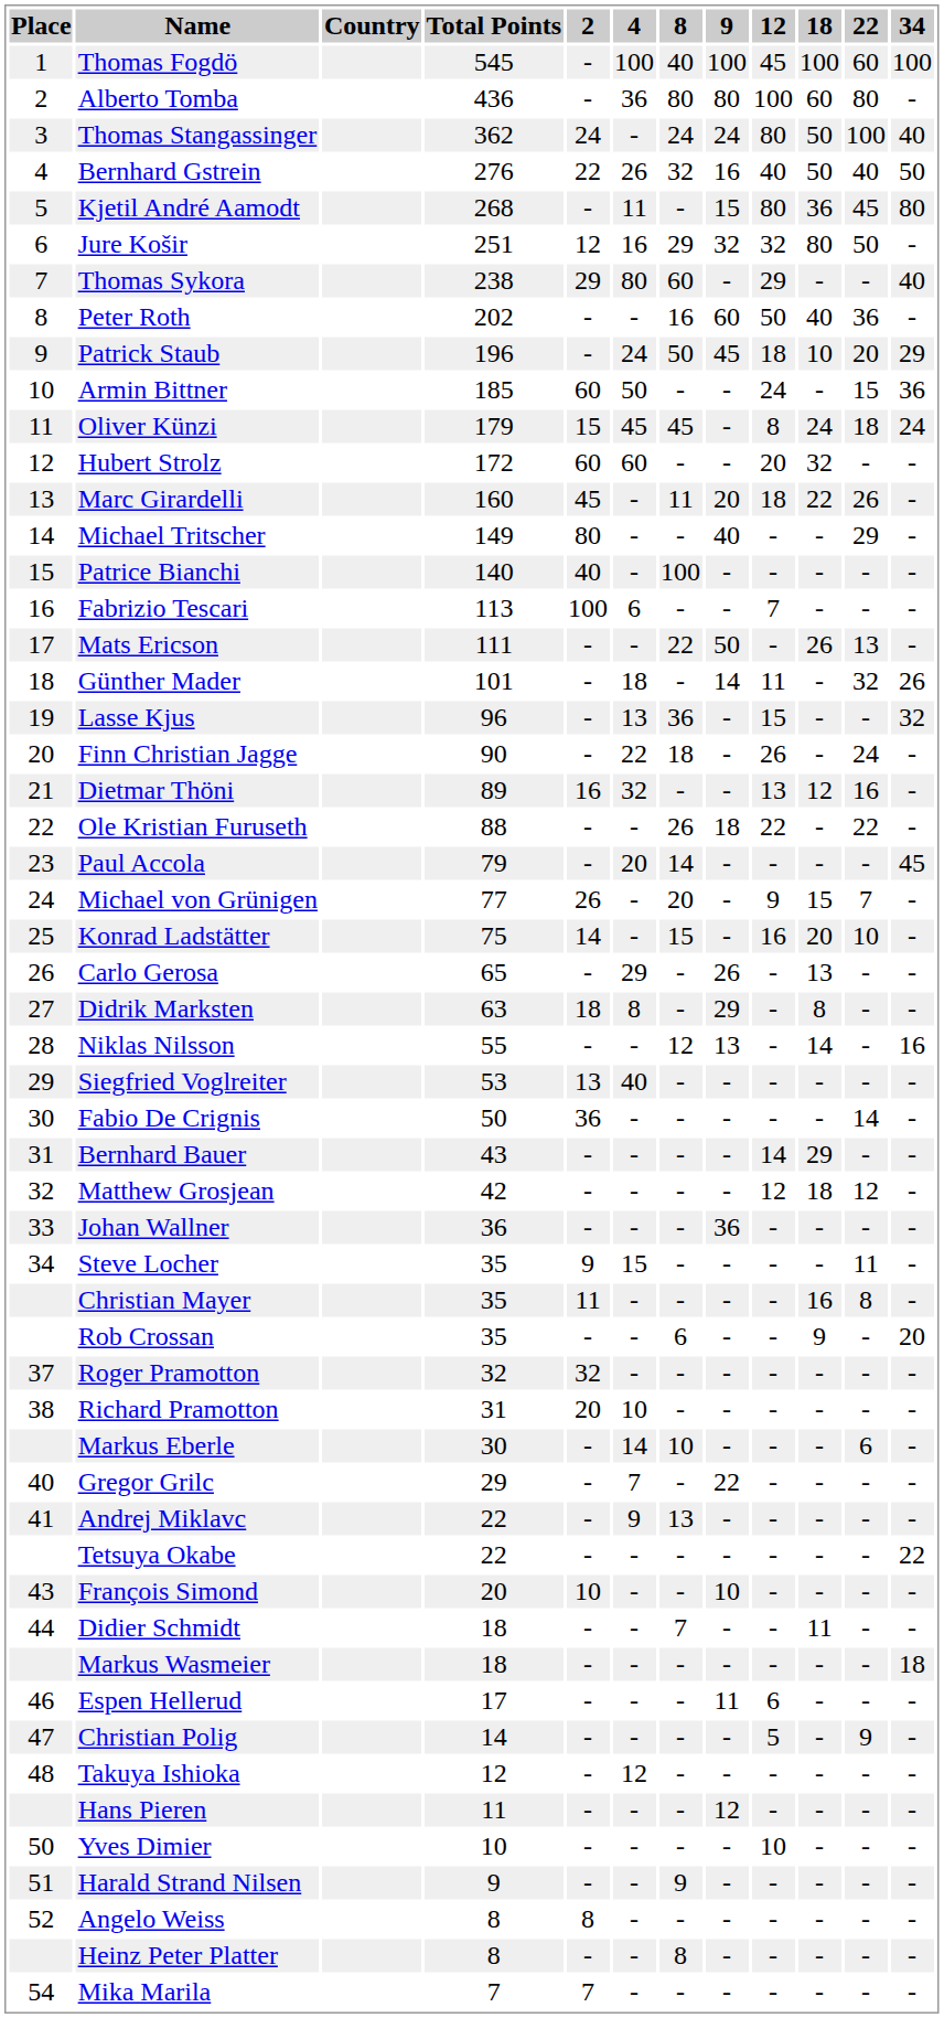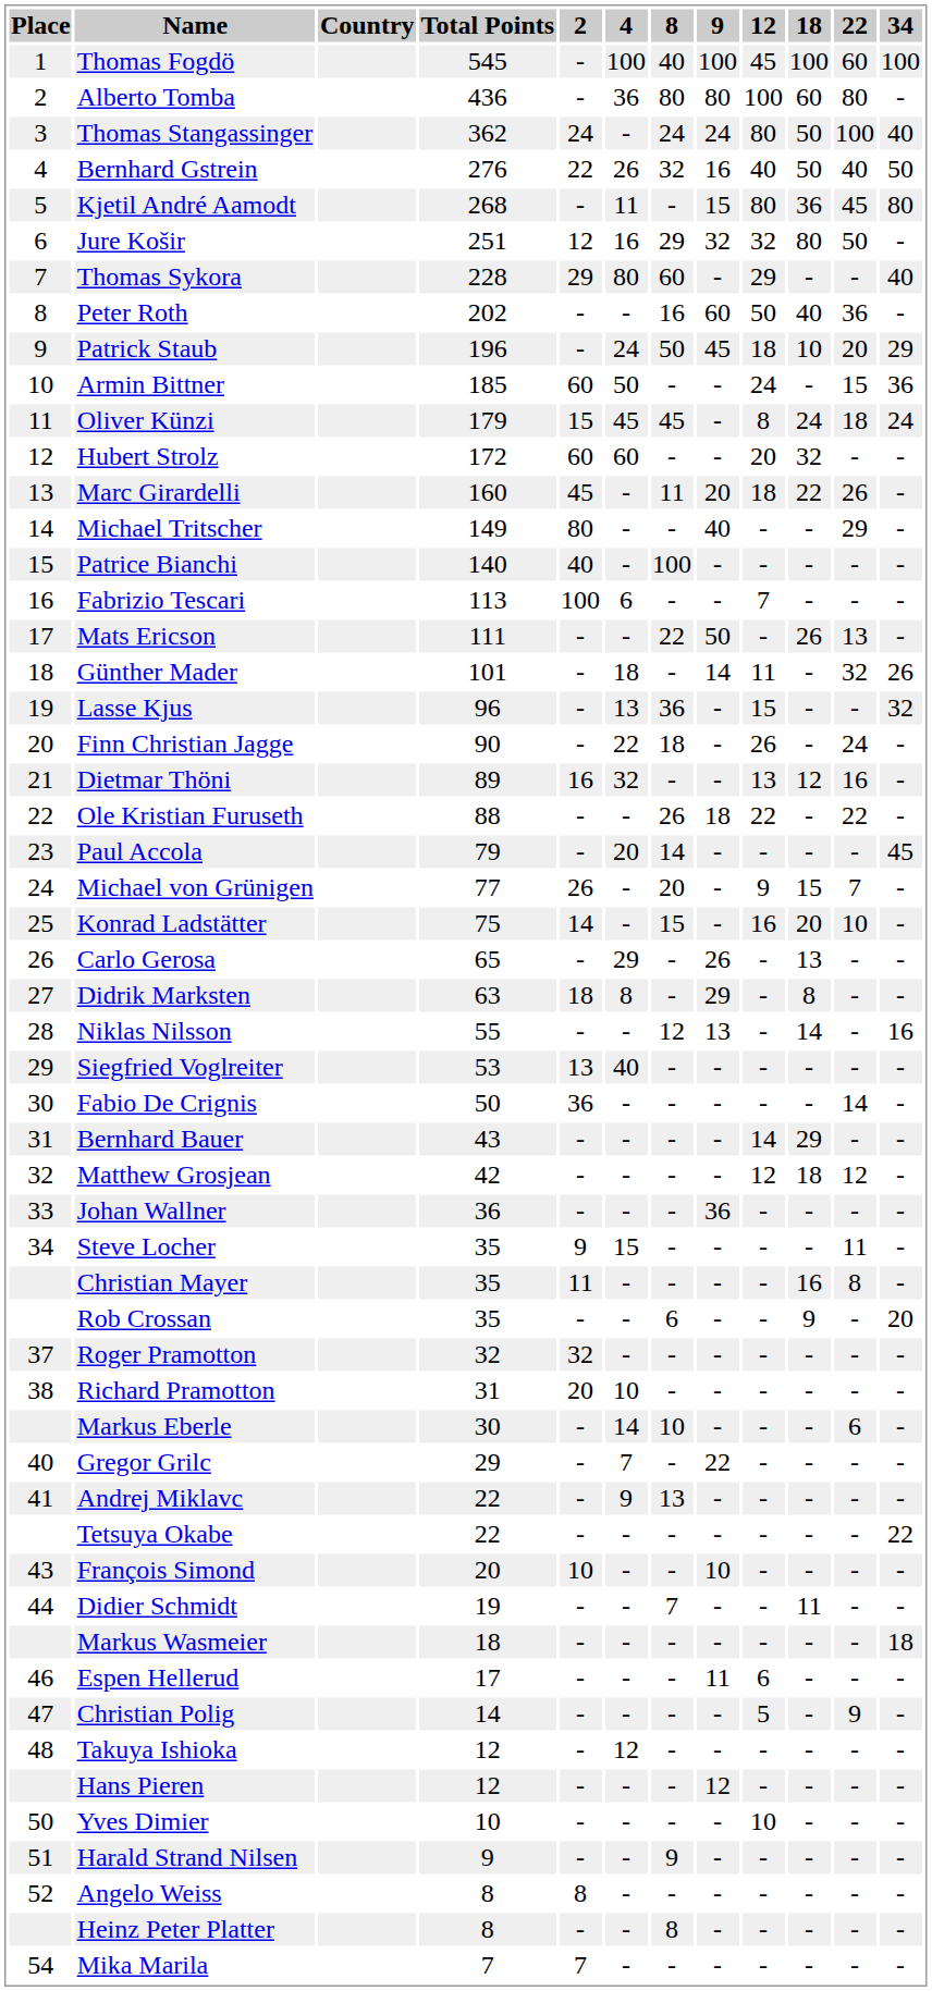Thomas Sykora | Total Points: 238 -> 228
Didier Schmidt | Total Points: 18 -> 19
Hans Pieren | Total Points: 11 -> 12
